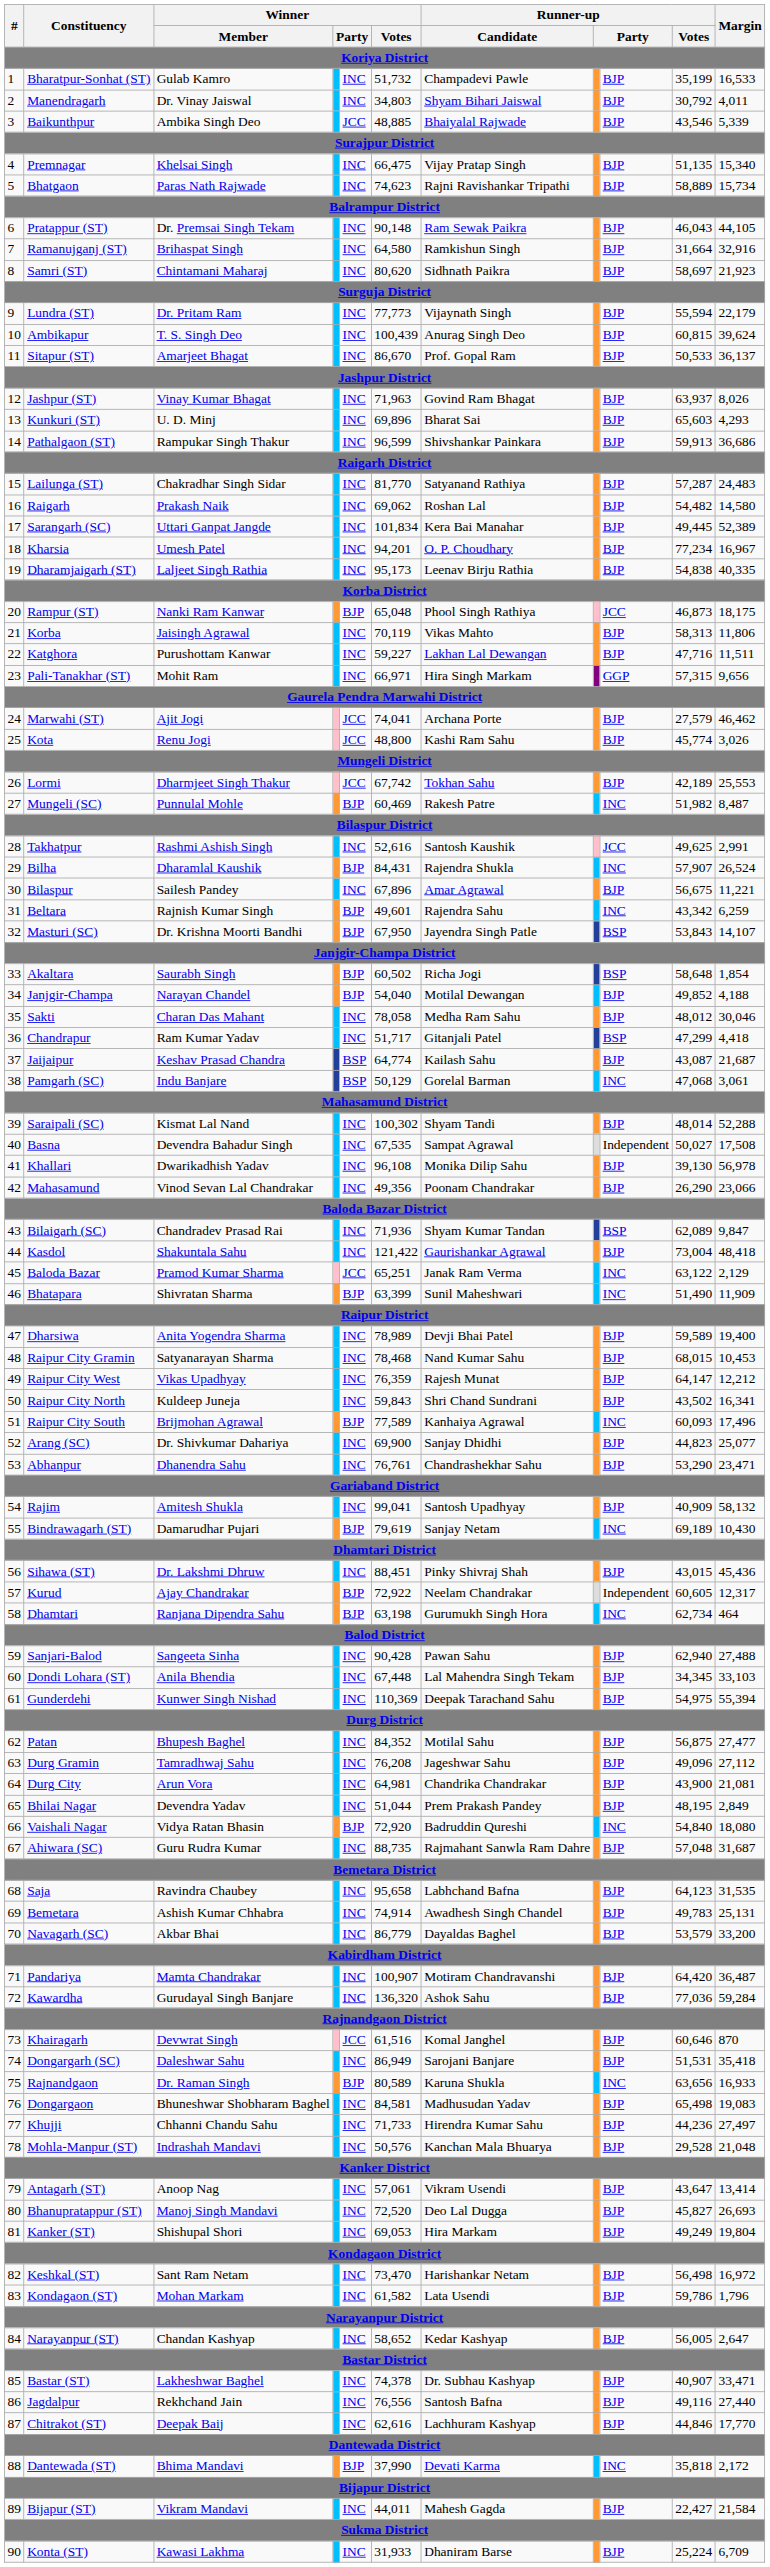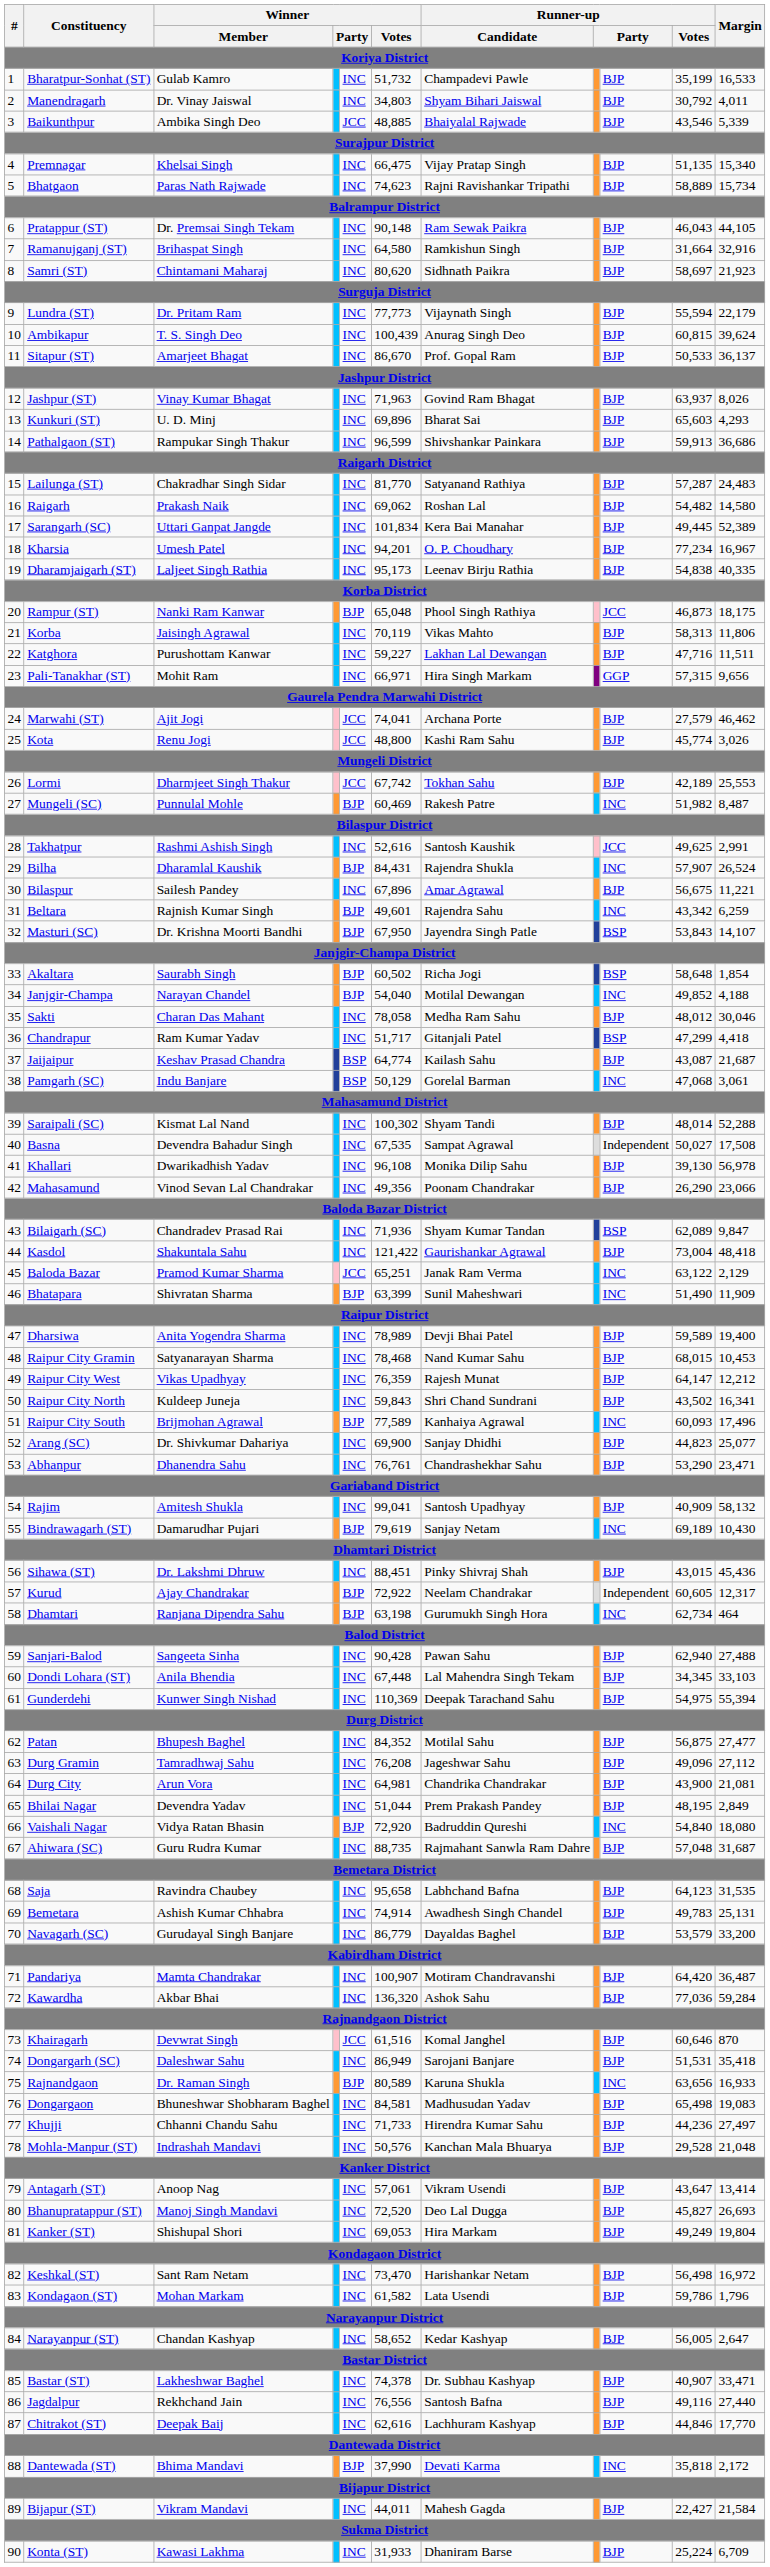Janjgir-Champa | column 9: BJP -> INC
Navagarh (SC) | Winner / Member: Akbar Bhai -> Gurudayal Singh Banjare
Kawardha | Winner / Member: Gurudayal Singh Banjare -> Akbar Bhai
